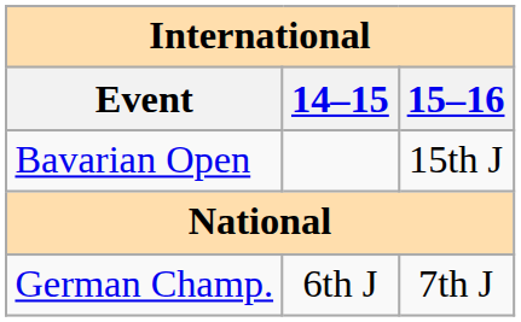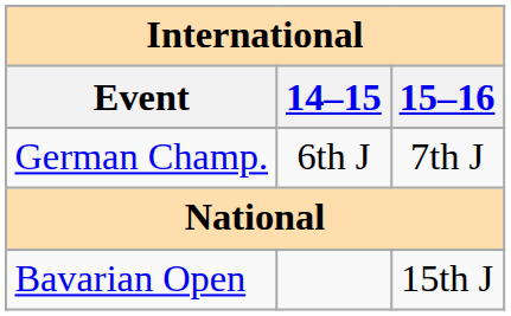rows swapped: Bavarian Open <-> German Champ.
